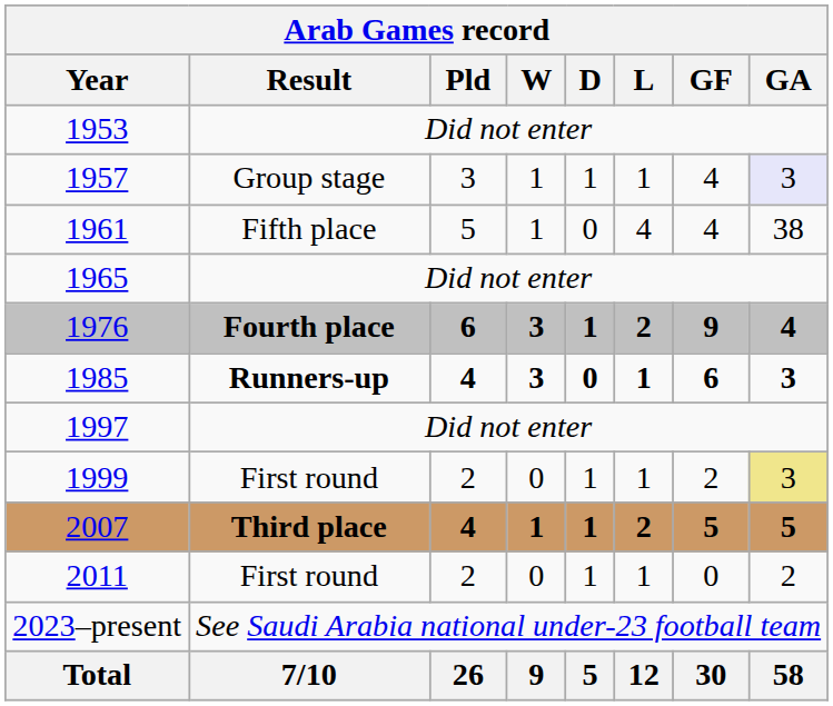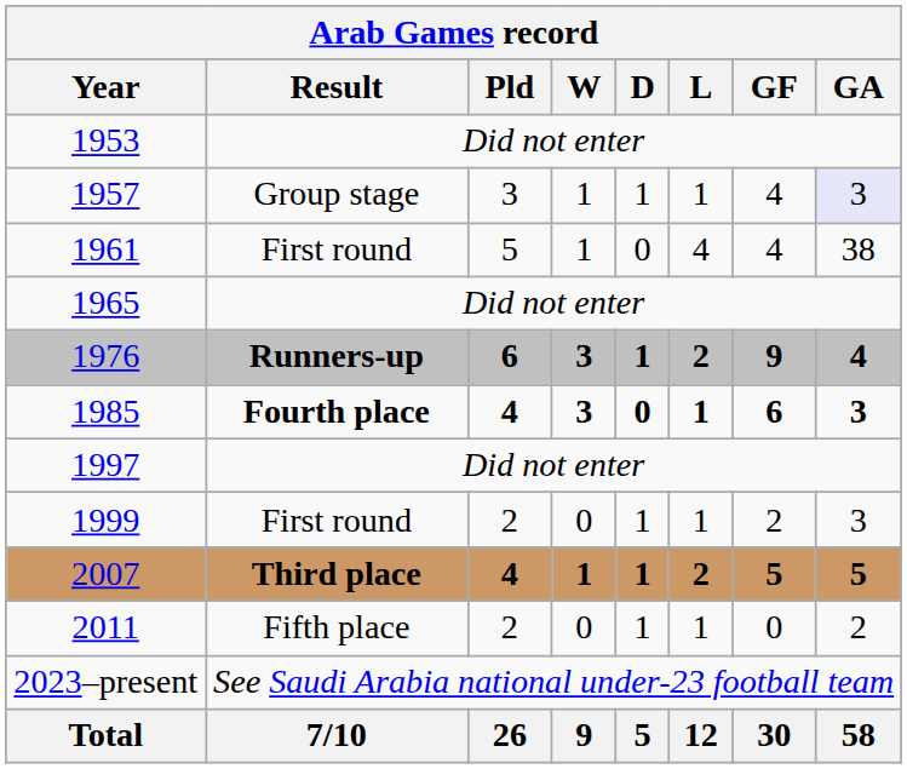1961 | Result: Fifth place -> First round
1976 | Result: Fourth place -> Runners-up
1985 | Result: Runners-up -> Fourth place
1999 | GA: khaki background -> no background
2011 | Result: First round -> Fifth place
